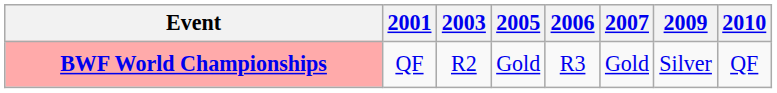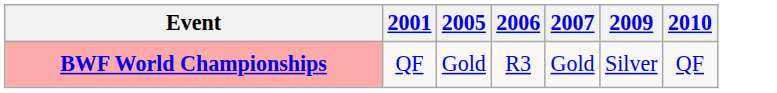- column: 2003 | R2
